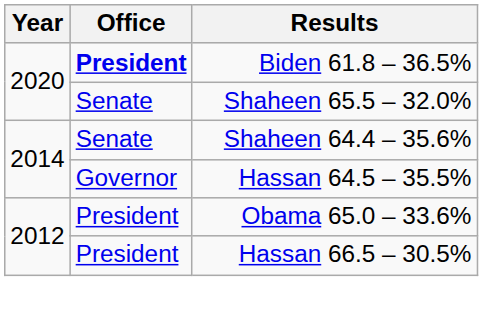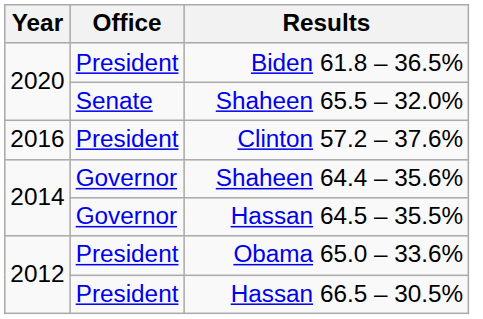Biden 61.8 – 36.5% | Office: bold -> normal
+ row: 2016 | President | Clinton 57.2 – 37.6%
Shaheen 64.4 – 35.6% | Office: Senate -> Governor
